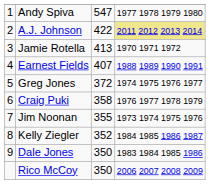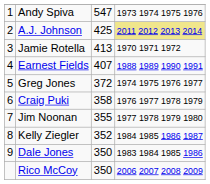Andy Spiva | column 4: 1977 1978 1979 1980 -> 1973 1974 1975 1976
A.J. Johnson | column 3: 422 -> 425
Jim Noonan | column 4: 1973 1974 1975 1976 -> 1977 1978 1979 1980
